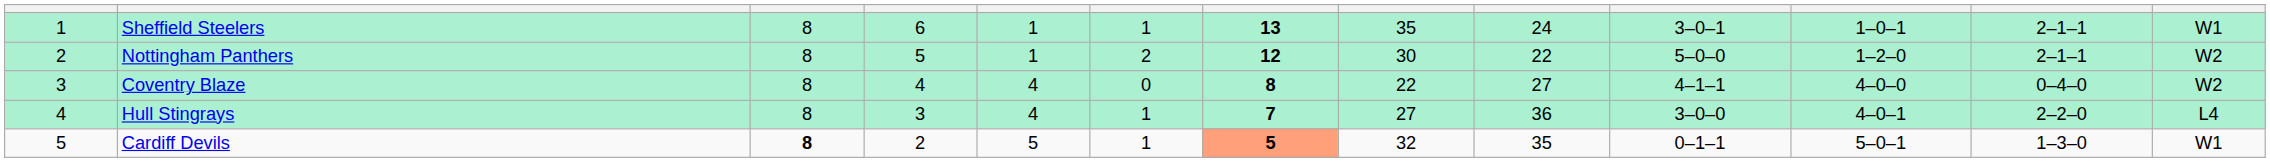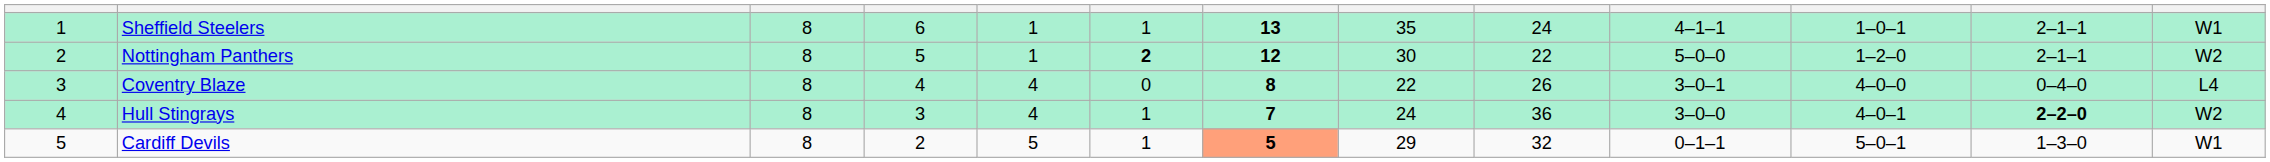Sheffield Steelers | column 10: 3–0–1 -> 4–1–1
Nottingham Panthers | column 6: normal -> bold
Coventry Blaze | column 9: 27 -> 26
Coventry Blaze | column 10: 4–1–1 -> 3–0–1
Coventry Blaze | column 13: W2 -> L4
Hull Stingrays | column 8: 27 -> 24
Hull Stingrays | column 12: normal -> bold
Hull Stingrays | column 13: L4 -> W2
Cardiff Devils | column 3: bold -> normal
Cardiff Devils | column 8: 32 -> 29
Cardiff Devils | column 9: 35 -> 32
